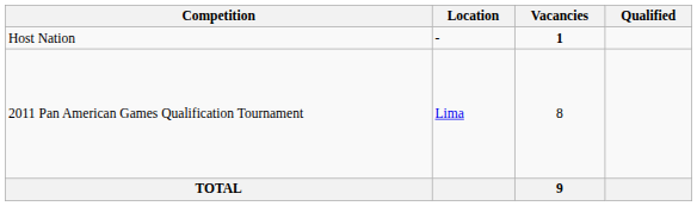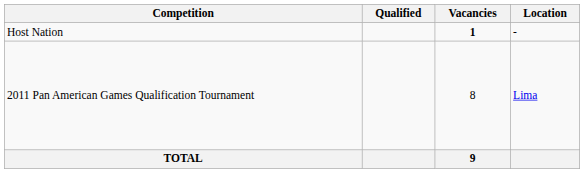columns swapped: Location <-> Qualified
